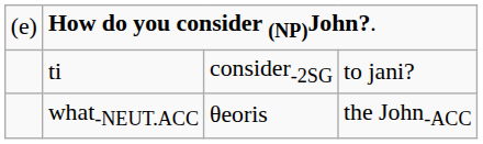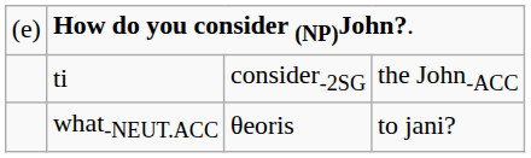ti | column 4: to jani? -> the John-ACC
what-NEUT.ACC | column 4: the John-ACC -> to jani?
